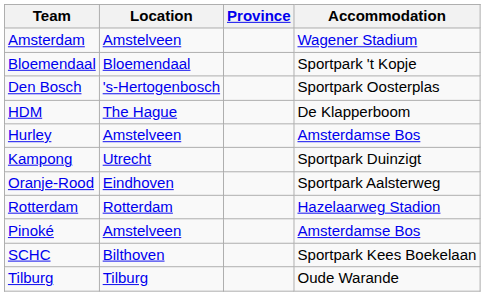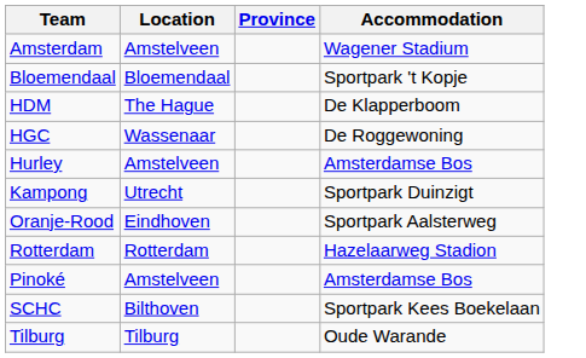- row: Den Bosch | 's-Hertogenbosch | Sportpark Oosterplas
+ row: HGC | Wassenaar | De Roggewoning
